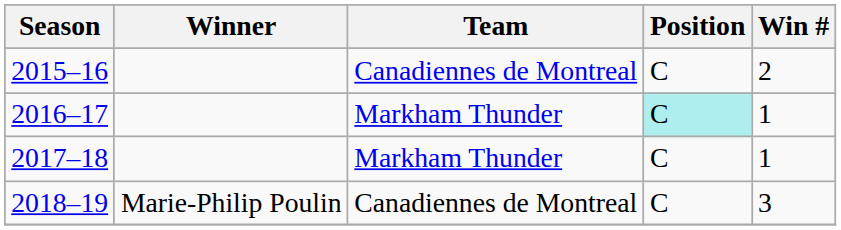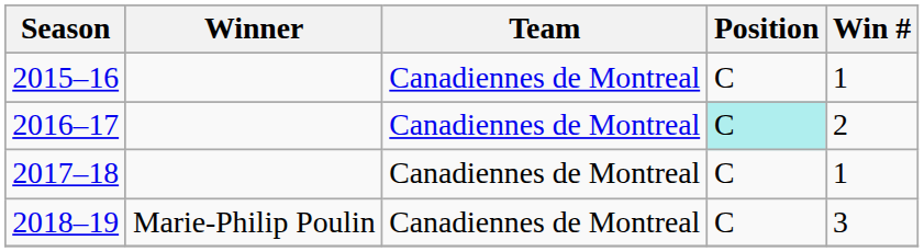2015–16 | Win #: 2 -> 1
2016–17 | Team: Markham Thunder -> Canadiennes de Montreal
2016–17 | Win #: 1 -> 2
2017–18 | Team: Markham Thunder -> Canadiennes de Montreal
